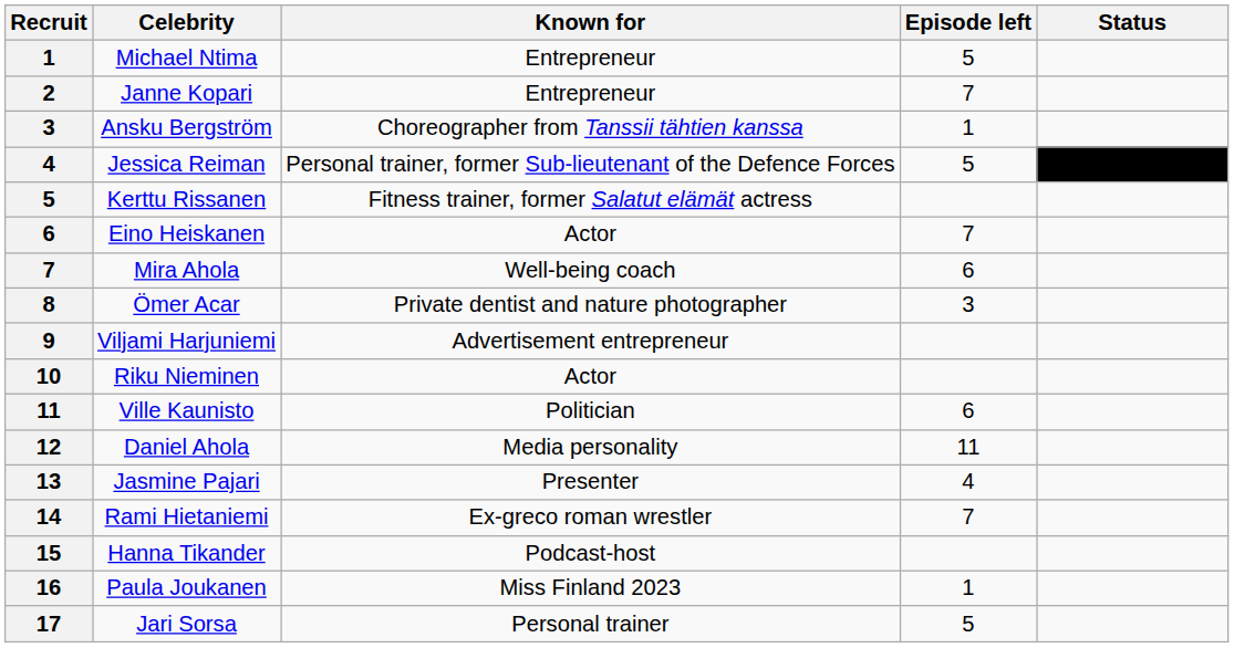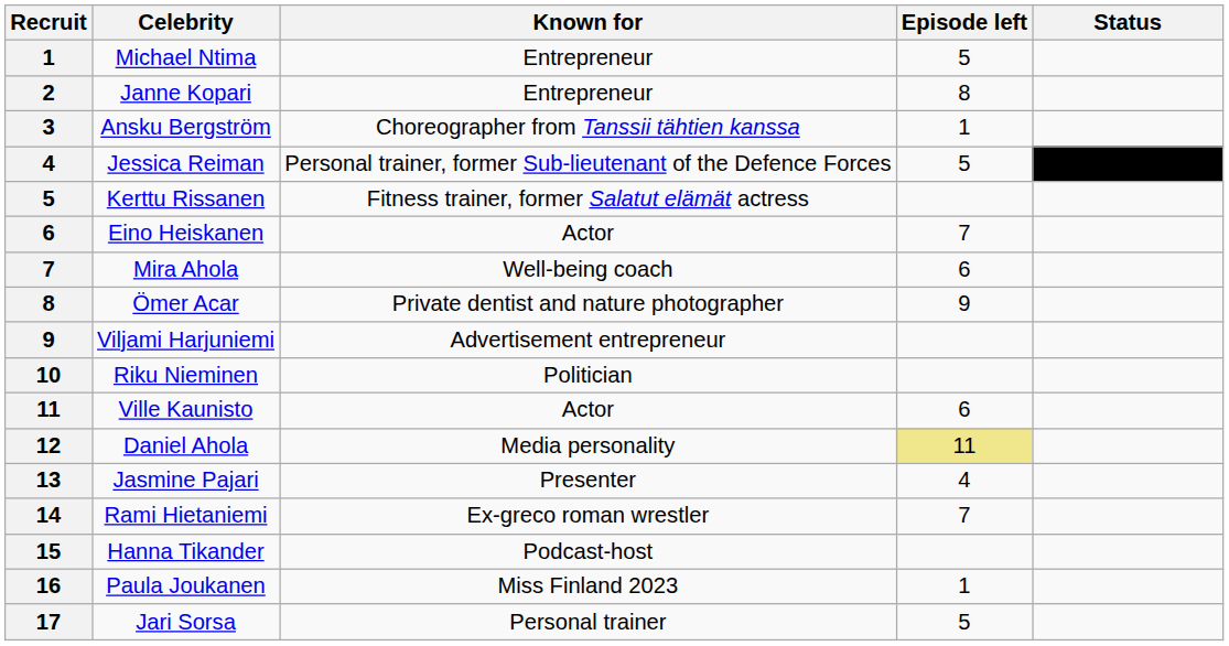Janne Kopari | Episode left: 7 -> 8
Ömer Acar | Episode left: 3 -> 9
Riku Nieminen | Known for: Actor -> Politician
Ville Kaunisto | Known for: Politician -> Actor
Daniel Ahola | Episode left: no background -> khaki background
